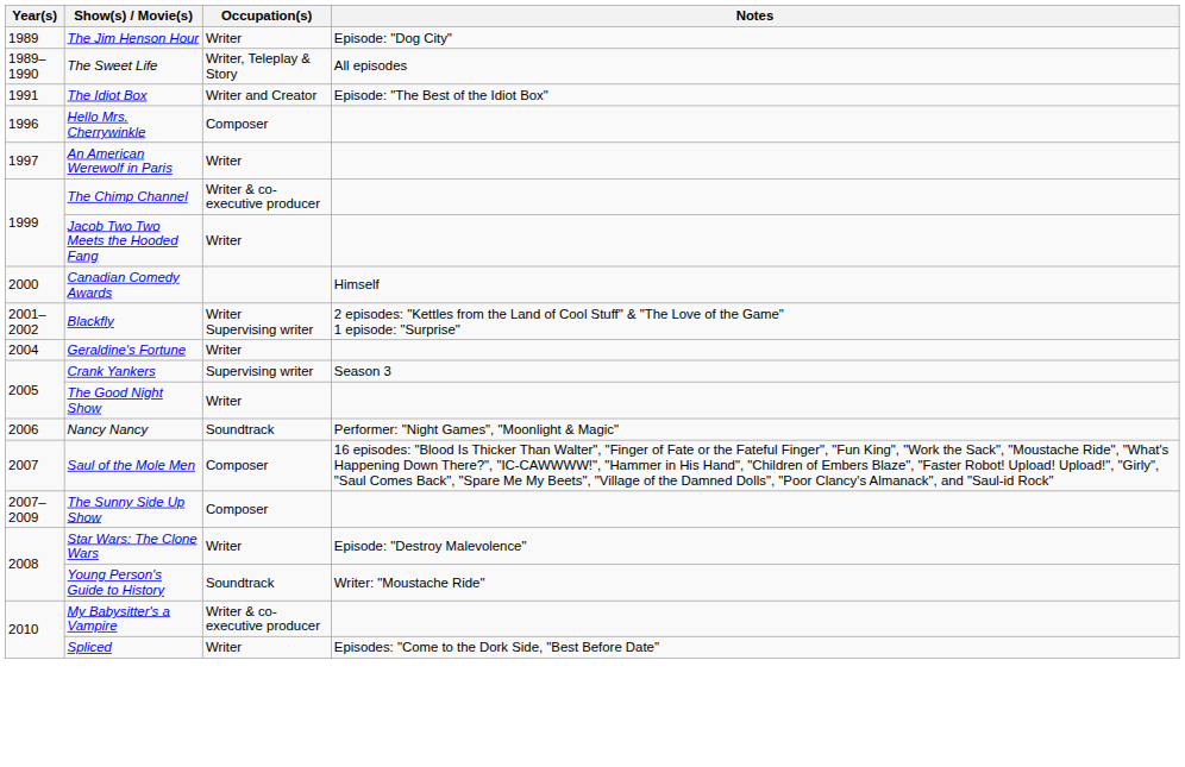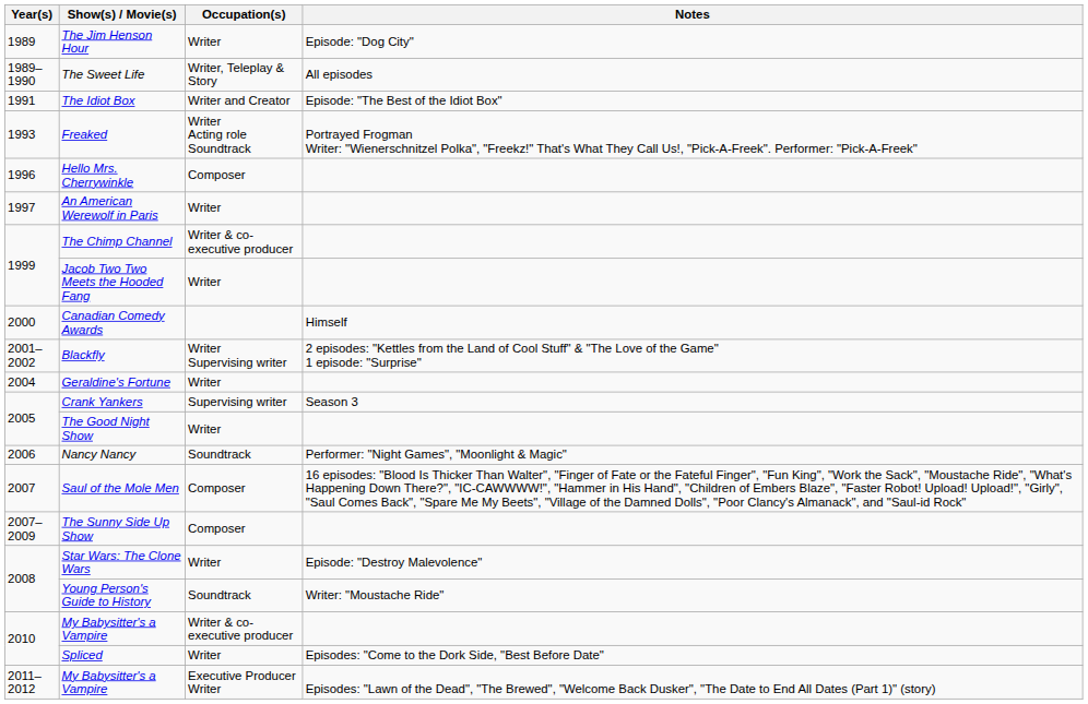+ row: 1993 | Freaked | Writer Acting role Soundtrack | Portrayed Frogman Writer: "Wienerschnitzel Polka", "Freekz!" That's What They Call Us!, "Pick-A-Freek". Performer: "Pick-A-Freek"
+ row: 2011–2012 | My Babysitter's a Vampire | Executive Producer Writer | Episodes: "Lawn of the Dead", "The Brewed", "Welcome Back Dusker", "The Date to End All Dates (Part 1)" (story)
